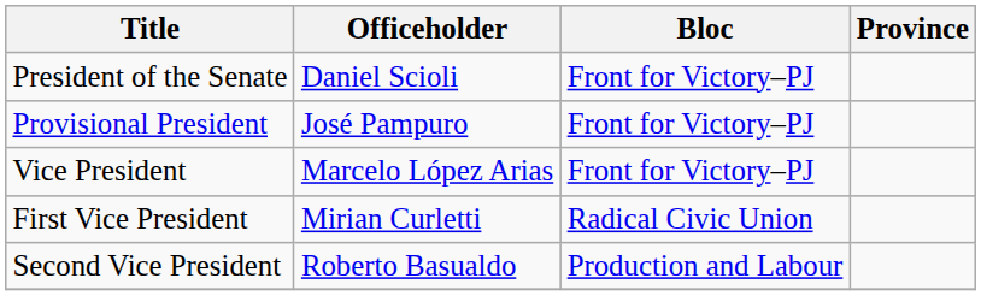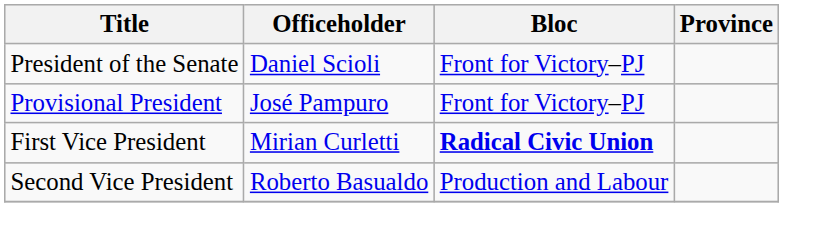- row: Vice President | Marcelo López Arias | Front for Victory–PJ
First Vice President | Bloc: normal -> bold
